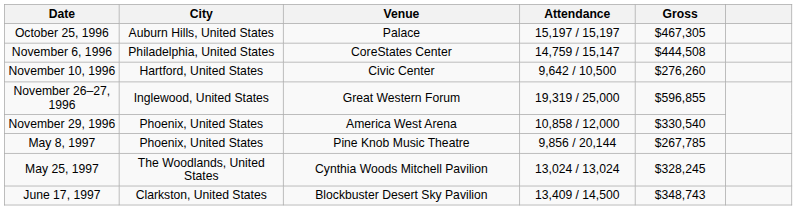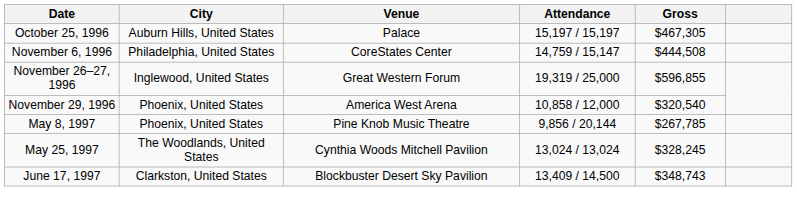- row: November 10, 1996 | Hartford, United States | Civic Center | 9,642 / 10,500 | $276,260
November 29, 1996 | Gross: $330,540 -> $320,540
